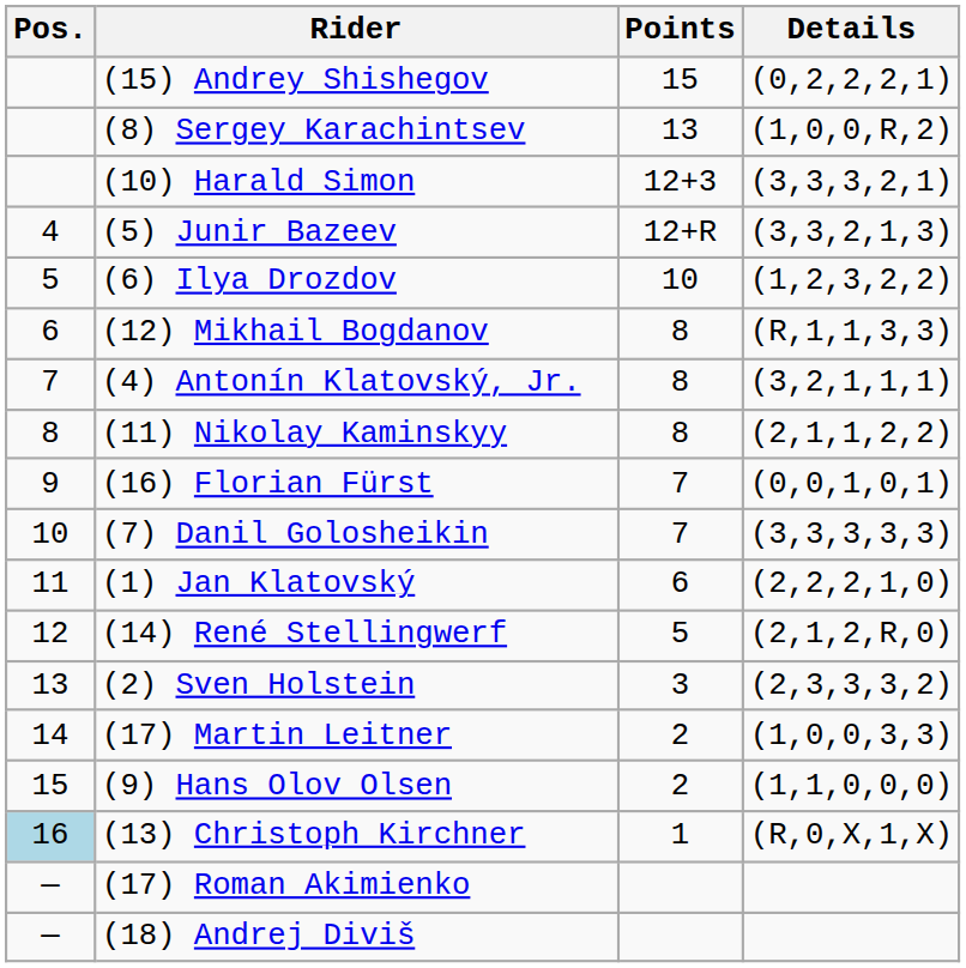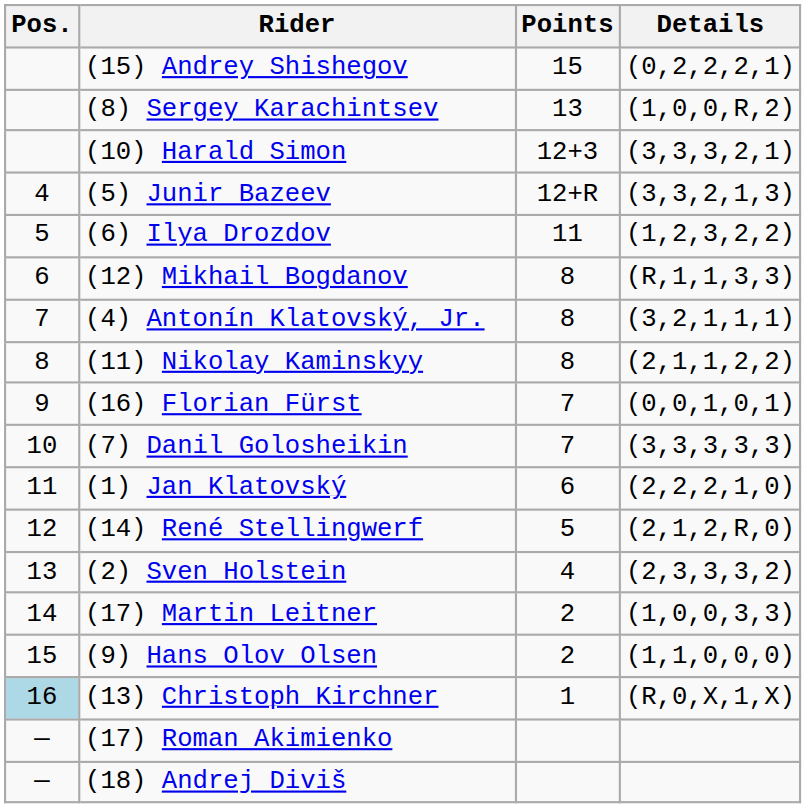(6) Ilya Drozdov | Points: 10 -> 11
(2) Sven Holstein | Points: 3 -> 4
